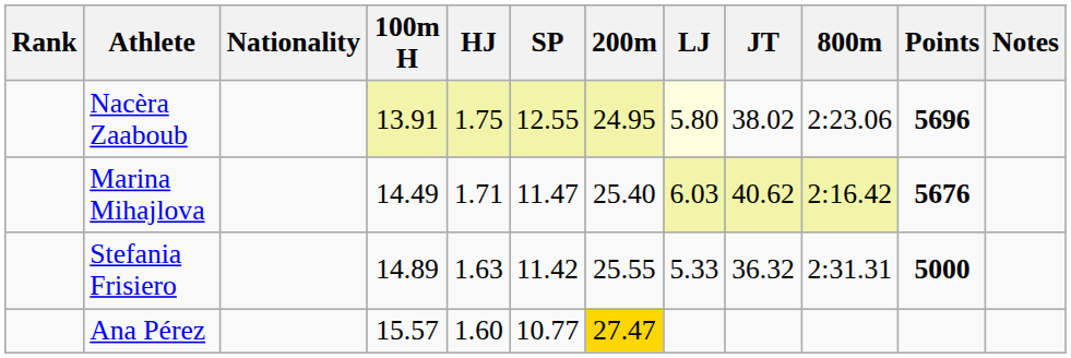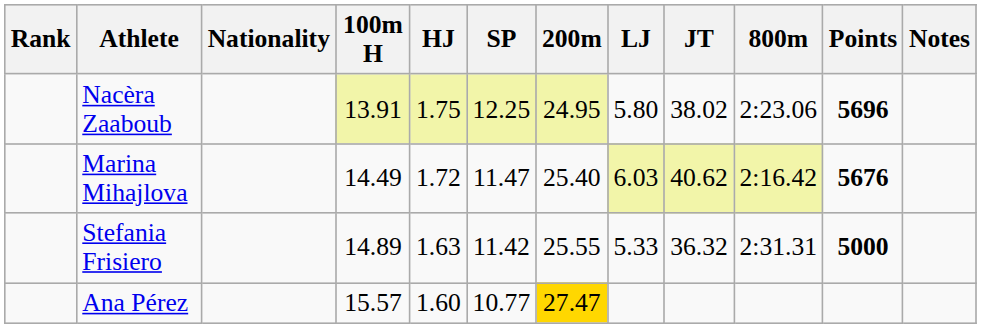Nacèra Zaaboub | SP: 12.55 -> 12.25
Nacèra Zaaboub | LJ: lightyellow background -> no background
Marina Mihajlova | HJ: 1.71 -> 1.72
